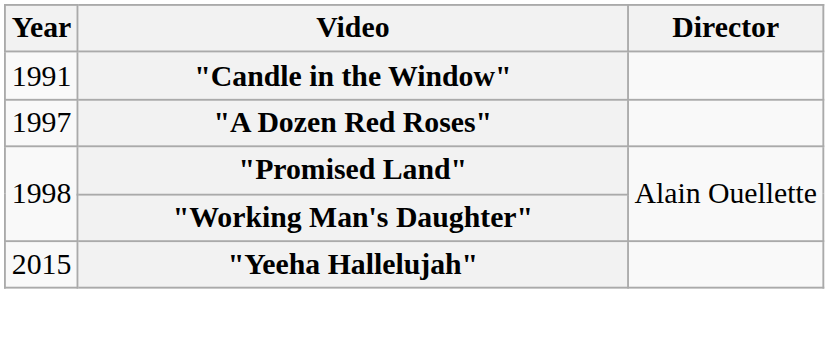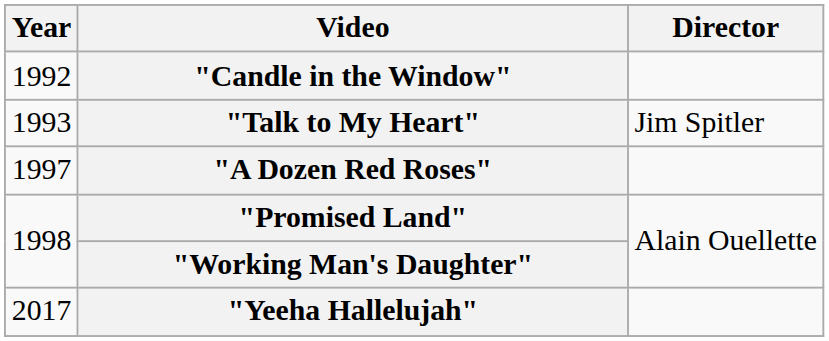"Candle in the Window" | Year: 1991 -> 1992
+ row: 1993 | "Talk to My Heart" | Jim Spitler
"Yeeha Hallelujah" | Year: 2015 -> 2017
